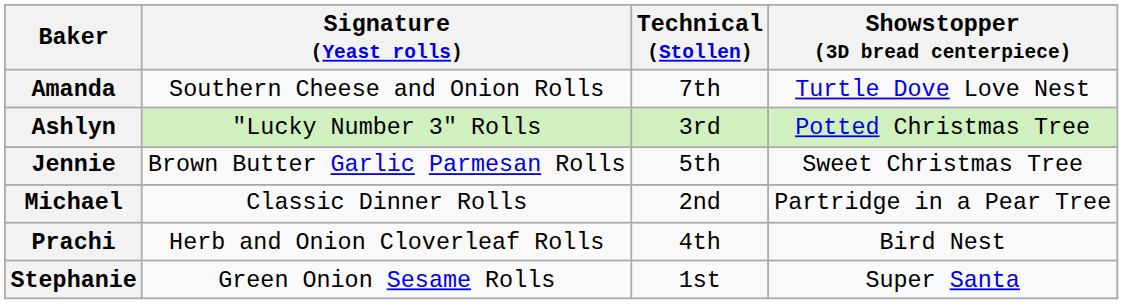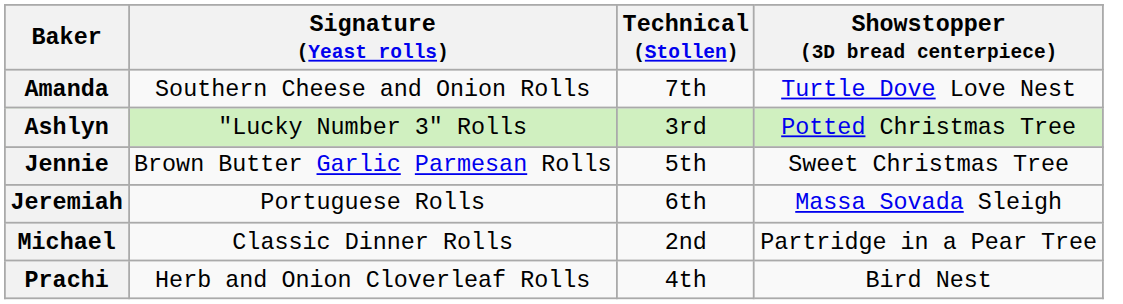+ row: Jeremiah | Portuguese Rolls | 6th | Massa Sovada Sleigh
- row: Stephanie | Green Onion Sesame Rolls | 1st | Super Santa
